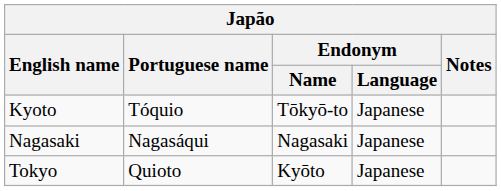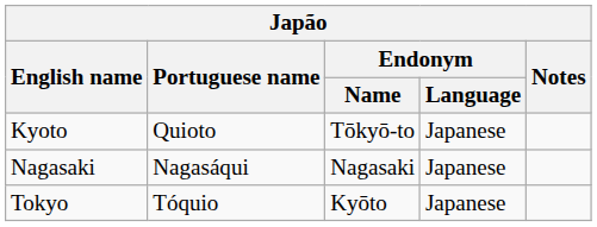Kyoto | Portuguese name: Tóquio -> Quioto
Tokyo | Portuguese name: Quioto -> Tóquio
